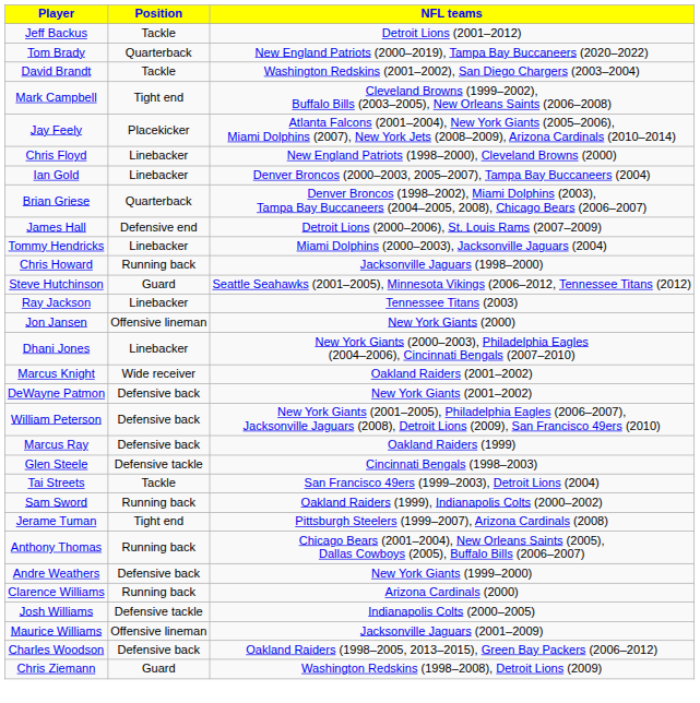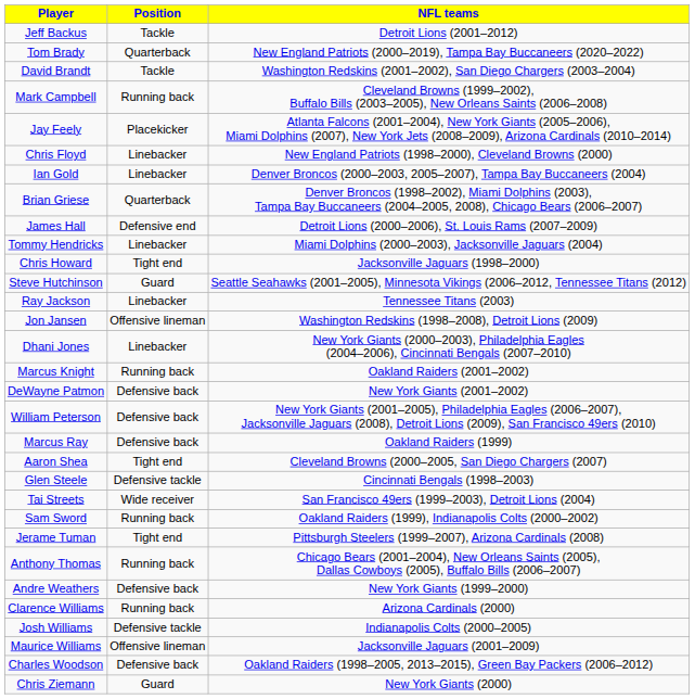Mark Campbell | Position: Tight end -> Running back
Chris Howard | Position: Running back -> Tight end
Jon Jansen | NFL teams: New York Giants (2000) -> Washington Redskins (1998–2008), Detroit Lions (2009)
Marcus Knight | Position: Wide receiver -> Running back
+ row: Aaron Shea | Tight end | Cleveland Browns (2000–2005, San Diego Chargers (2007)
Tai Streets | Position: Tackle -> Wide receiver
Chris Ziemann | NFL teams: Washington Redskins (1998–2008), Detroit Lions (2009) -> New York Giants (2000)
